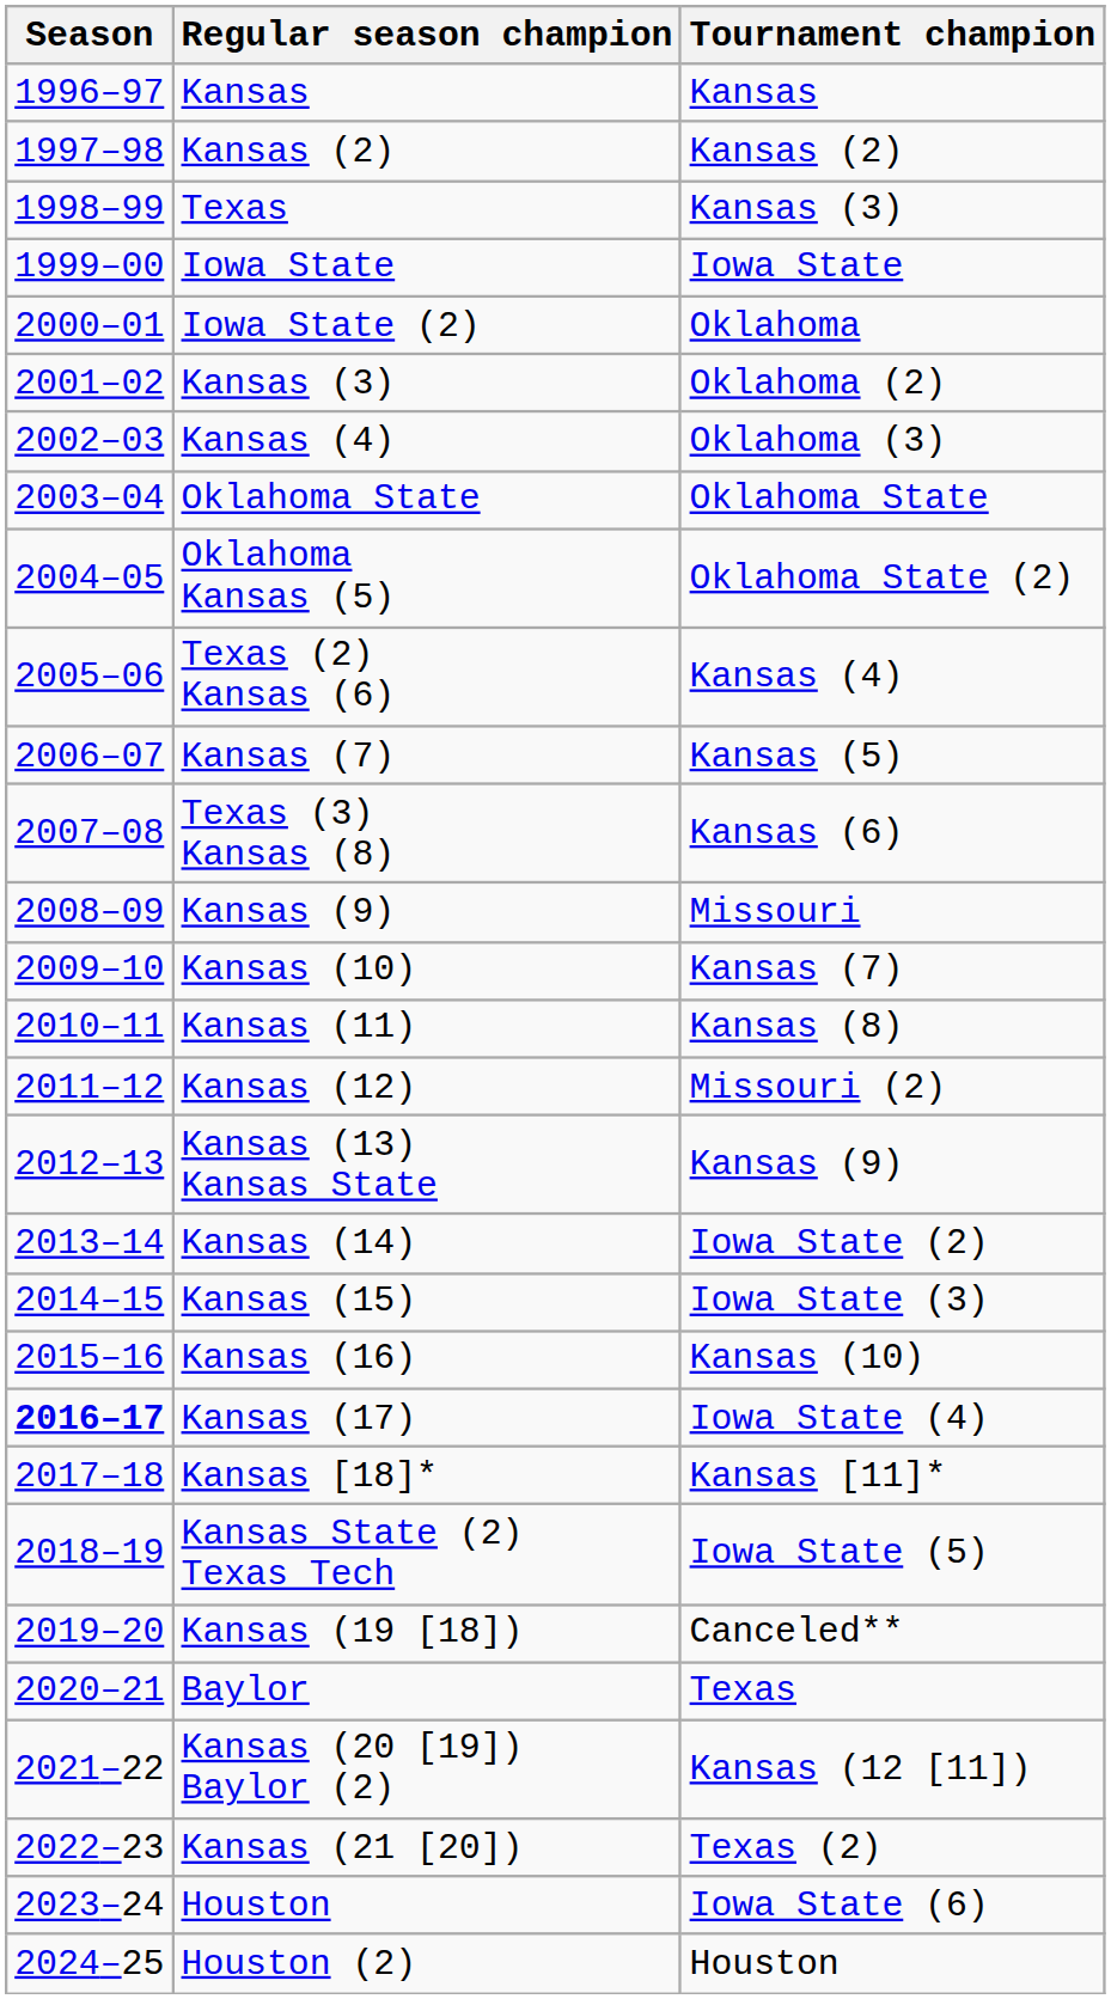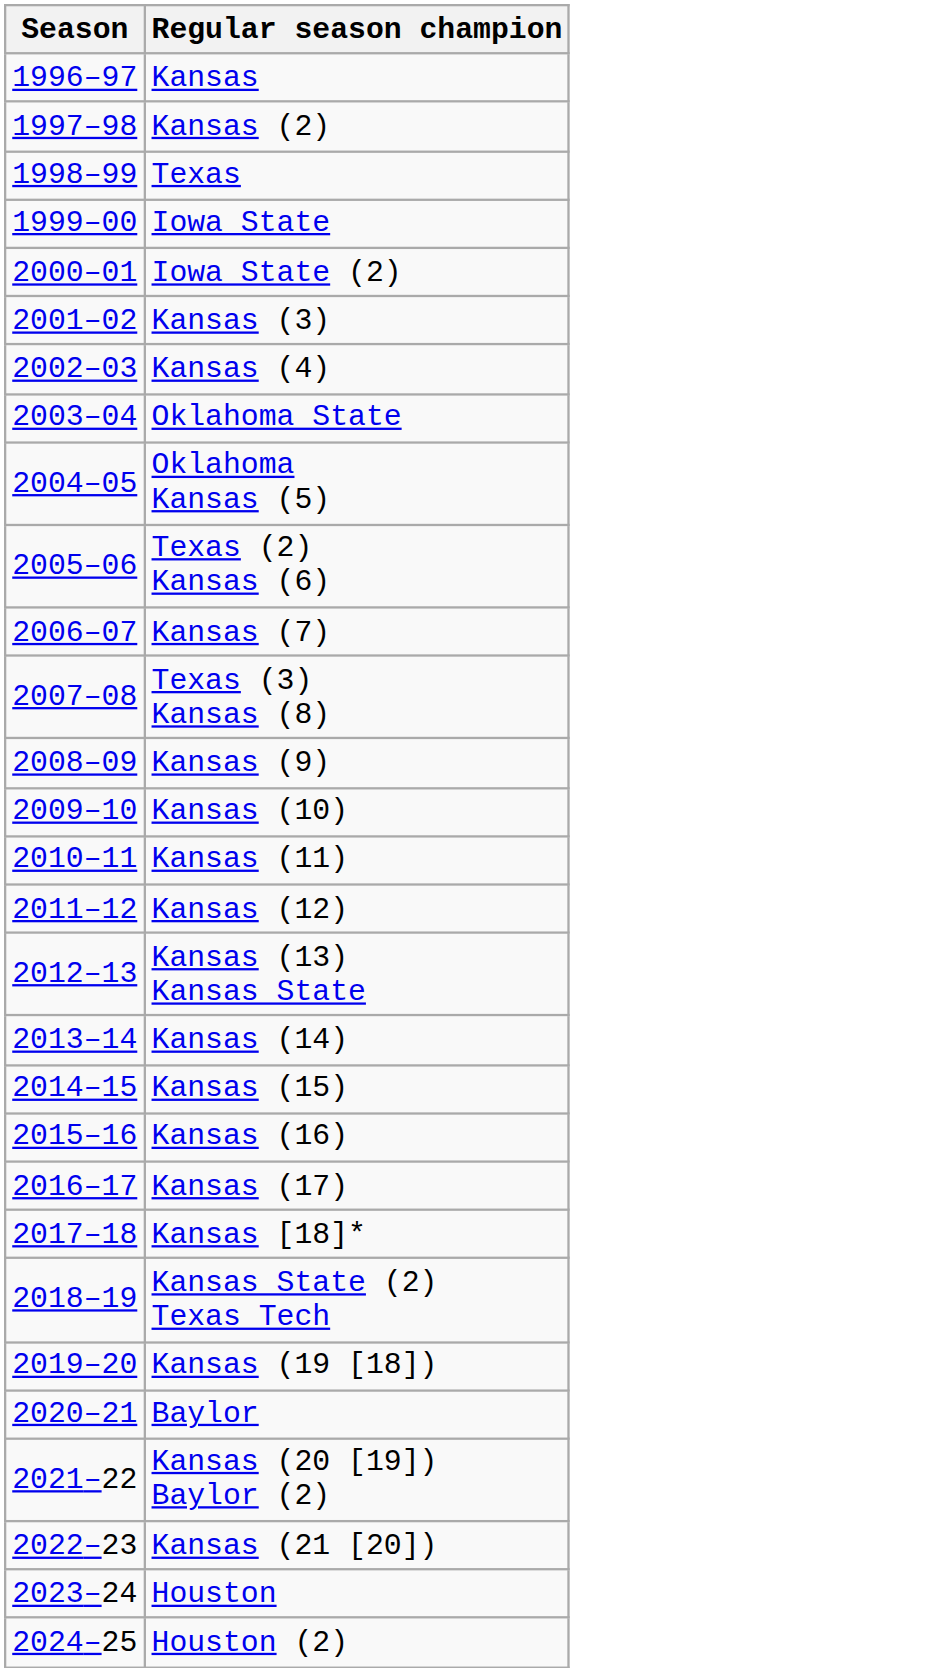- column: Tournament champion | Kansas | Kansas (2) | Kansas (3) | Iowa State | Oklahoma | Oklahoma (2) | Oklahoma (3) | Oklahoma State | Oklahoma State (2) | Kansas (4) | Kansas (5) | Kansas (6) | Missouri | Kansas (7) | Kansas (8) | Missouri (2) | Kansas (9) | Iowa State (2) | Iowa State (3) | Kansas (10) | Iowa State (4) | Kansas [11]* | Iowa State (5) | Canceled** | Texas | Kansas (12 [11]) | Texas (2) | Iowa State (6) | Houston
Kansas (17) | Season: bold -> normal
